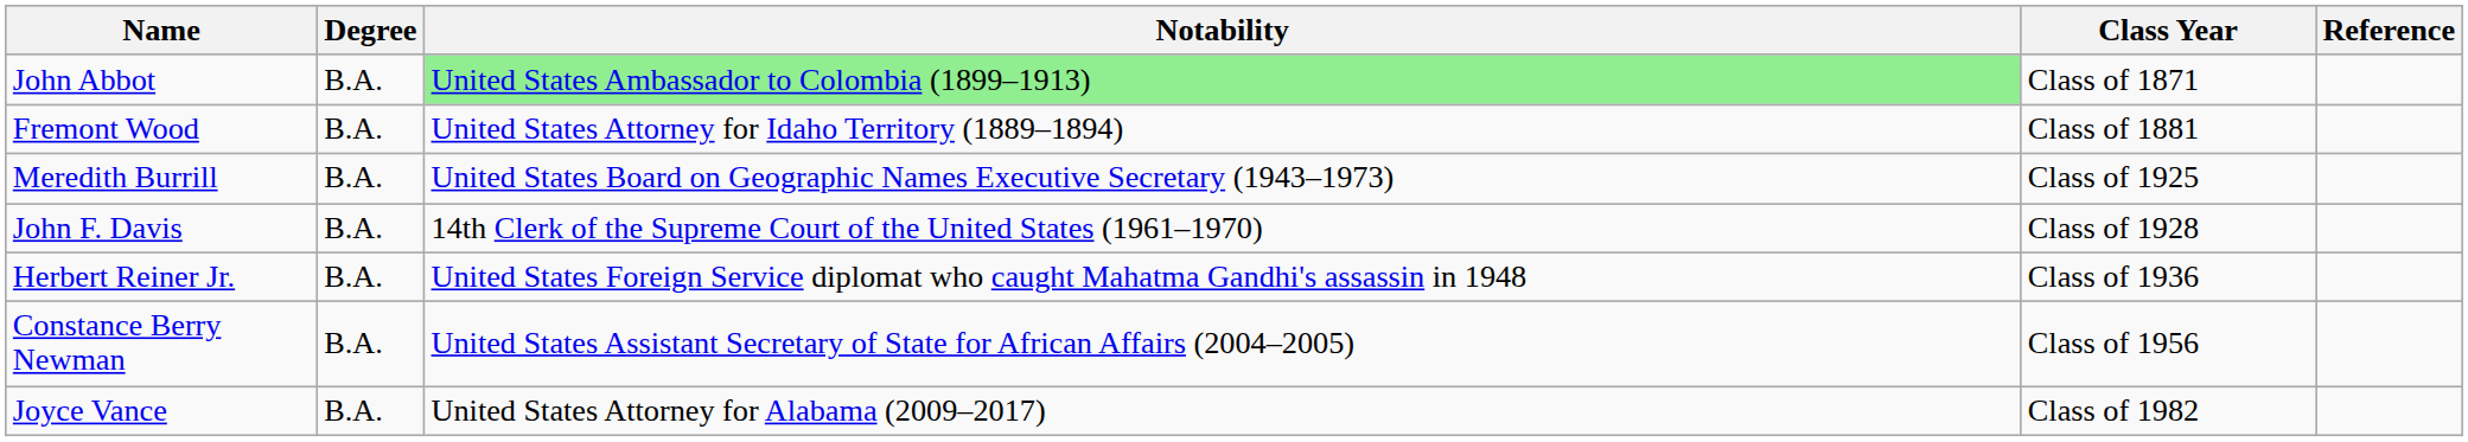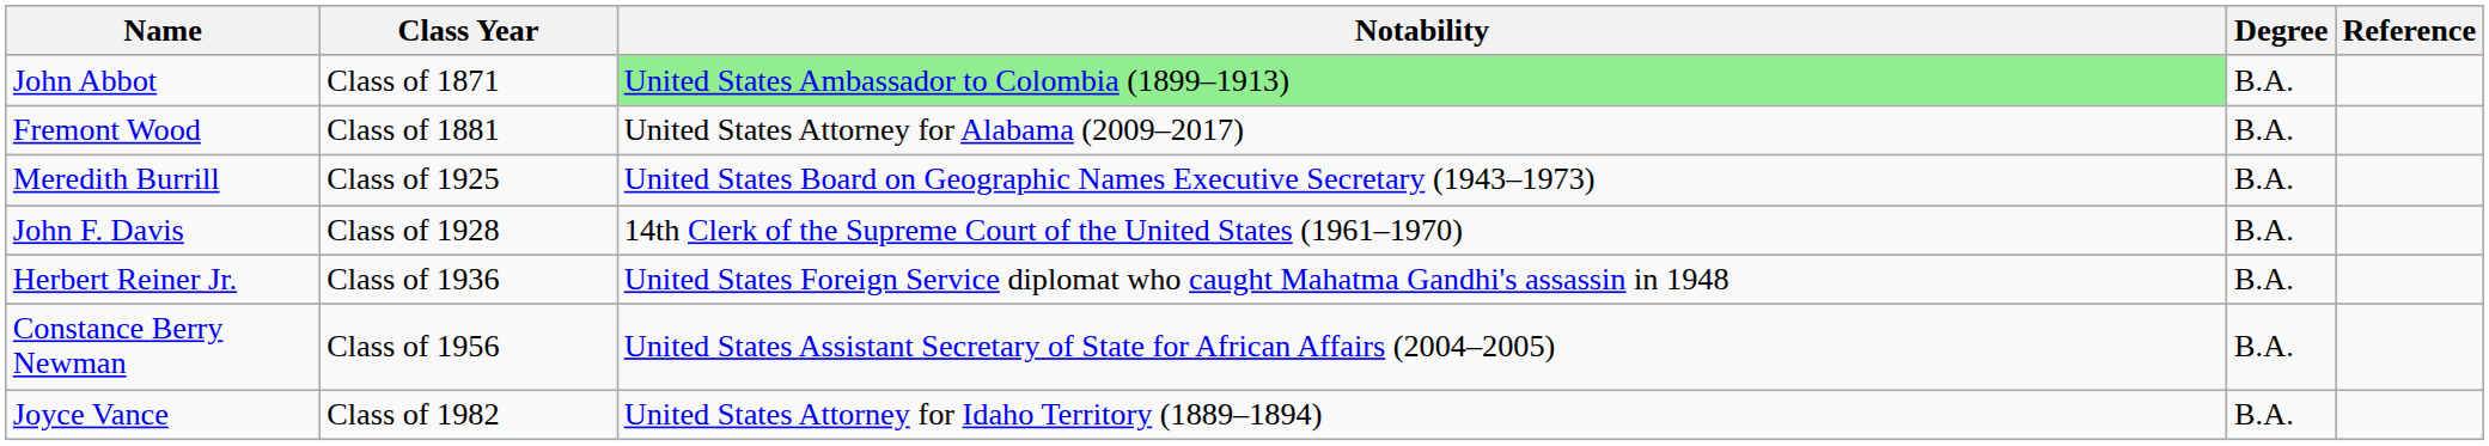columns swapped: Class Year <-> Degree
Fremont Wood | Notability: United States Attorney for Idaho Territory (1889–1894) -> United States Attorney for Alabama (2009–2017)
Joyce Vance | Notability: United States Attorney for Alabama (2009–2017) -> United States Attorney for Idaho Territory (1889–1894)
